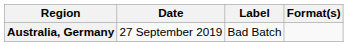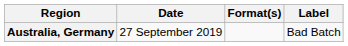columns swapped: Format(s) <-> Label
